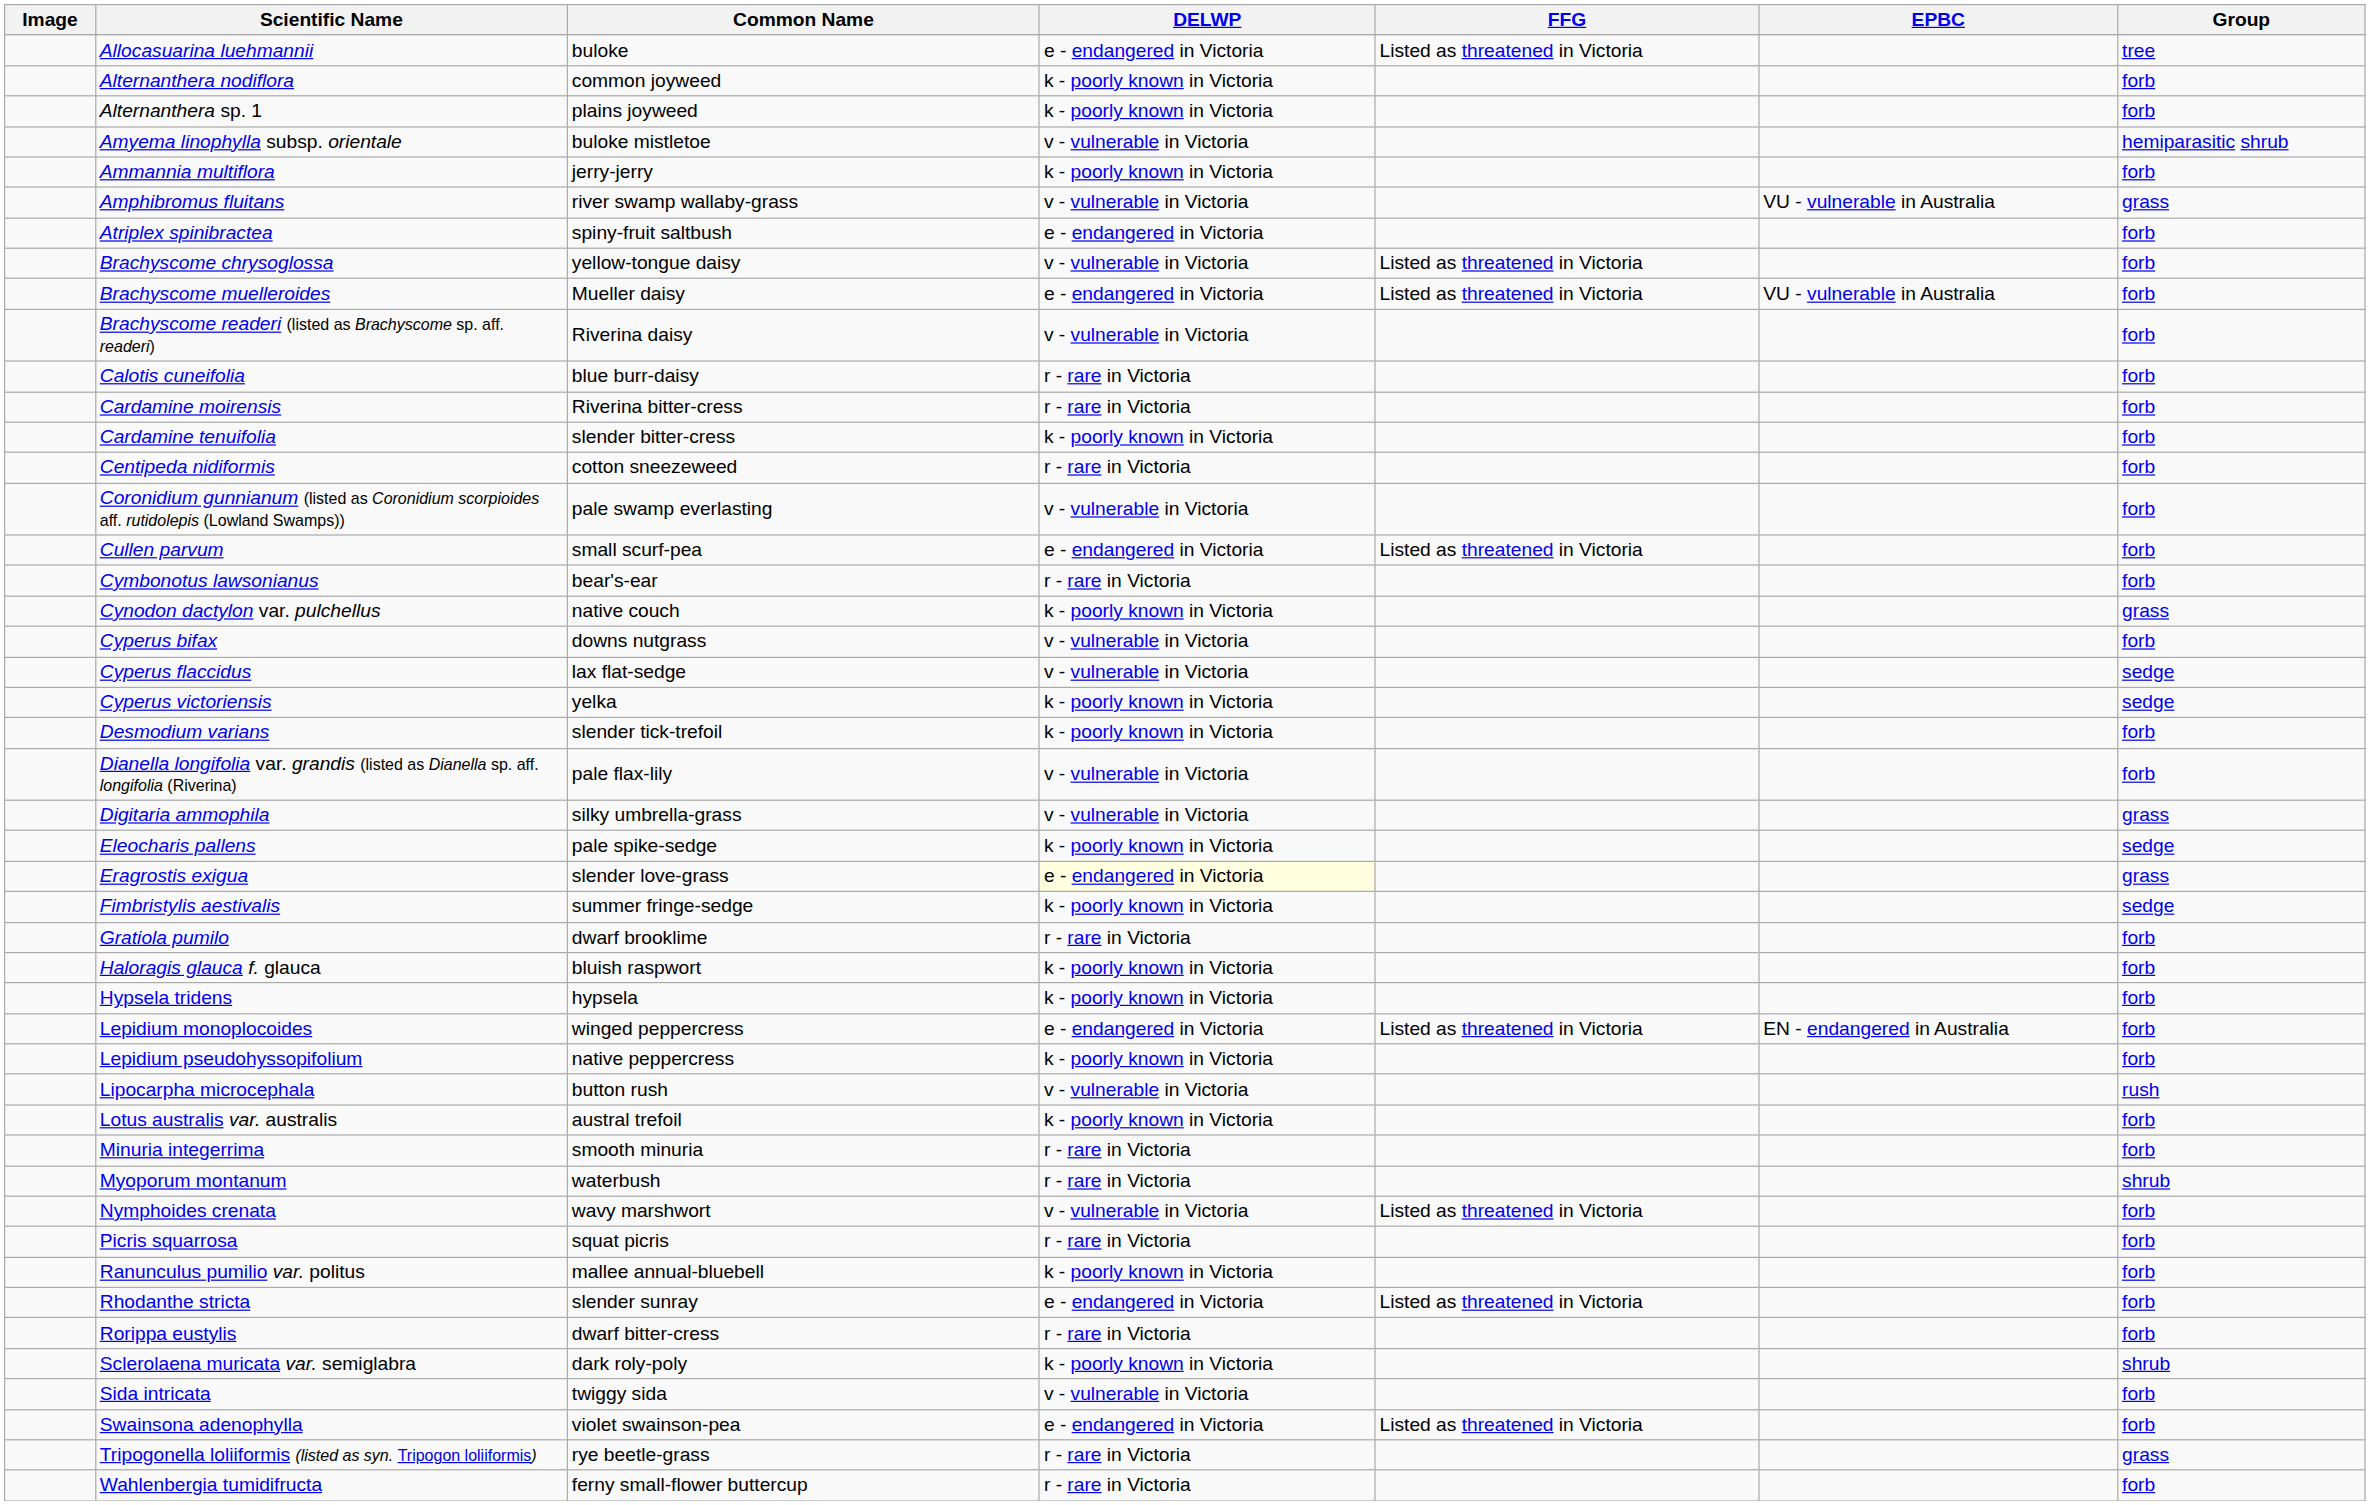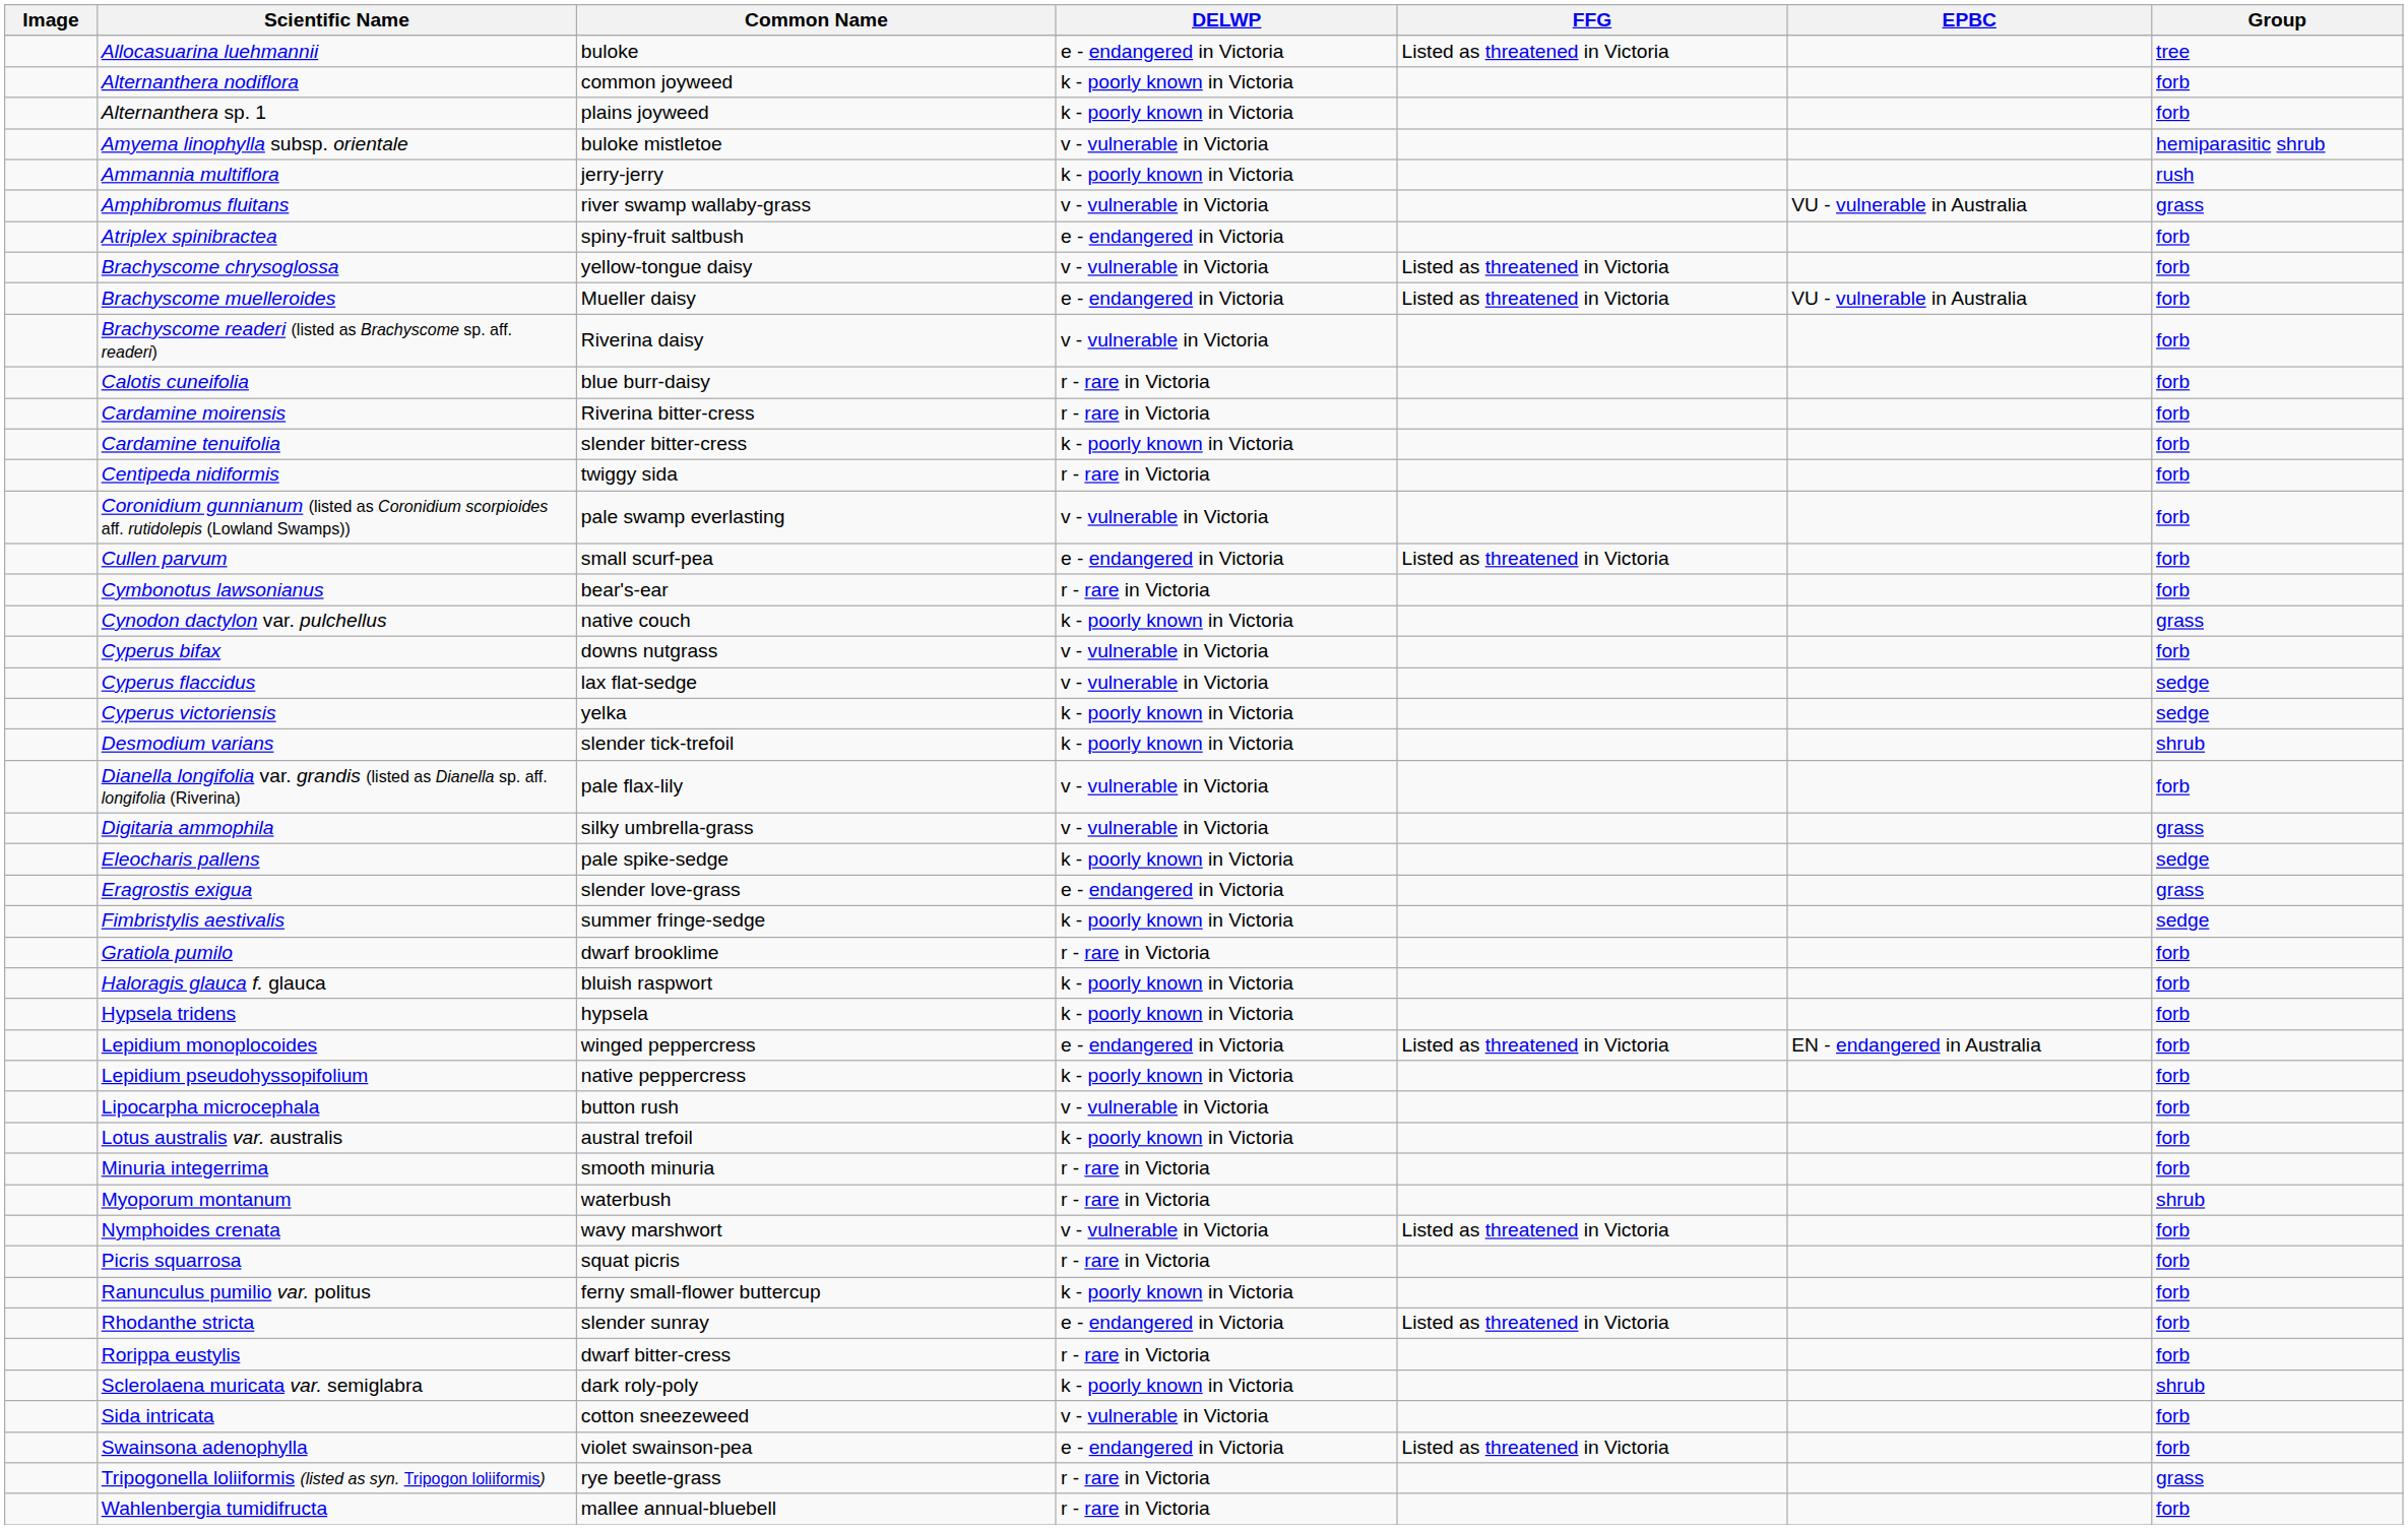Ammannia multiflora | Group: forb -> rush
Centipeda nidiformis | Common Name: cotton sneezeweed -> twiggy sida
Desmodium varians | Group: forb -> shrub
Eragrostis exigua | DELWP: lightyellow background -> no background
Lipocarpha microcephala | Group: rush -> forb
Ranunculus pumilio var. politus | Common Name: mallee annual-bluebell -> ferny small-flower buttercup
Sida intricata | Common Name: twiggy sida -> cotton sneezeweed
Wahlenbergia tumidifructa | Common Name: ferny small-flower buttercup -> mallee annual-bluebell
